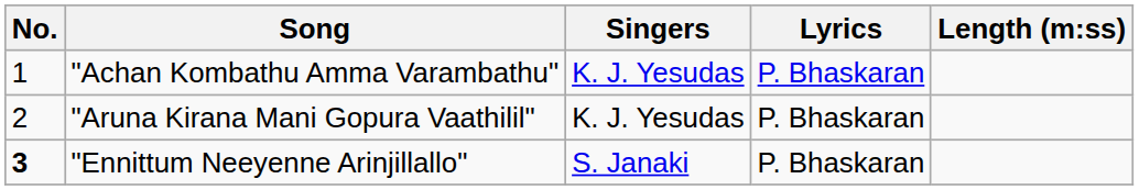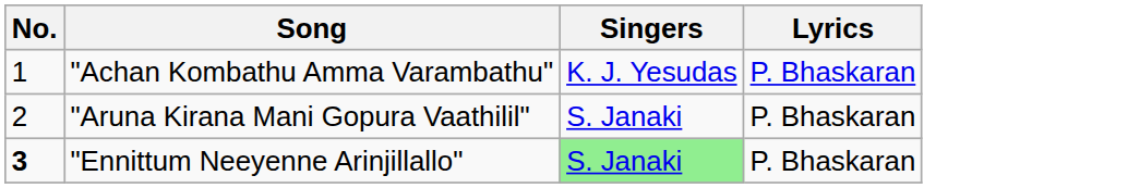- column: Length (m:ss)
"Aruna Kirana Mani Gopura Vaathilil" | Singers: K. J. Yesudas -> S. Janaki
"Ennittum Neeyenne Arinjillallo" | Singers: no background -> lightgreen background
